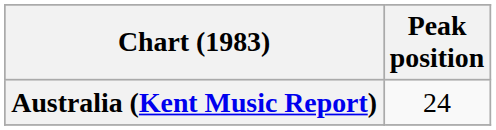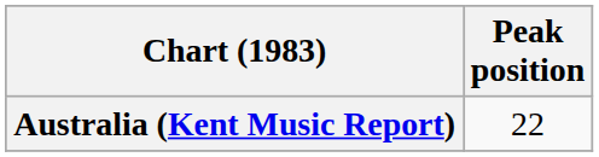Australia (Kent Music Report) | Peak position: 24 -> 22
